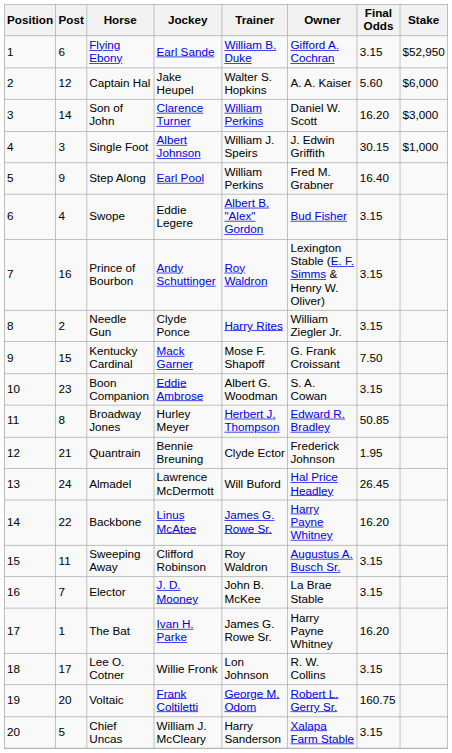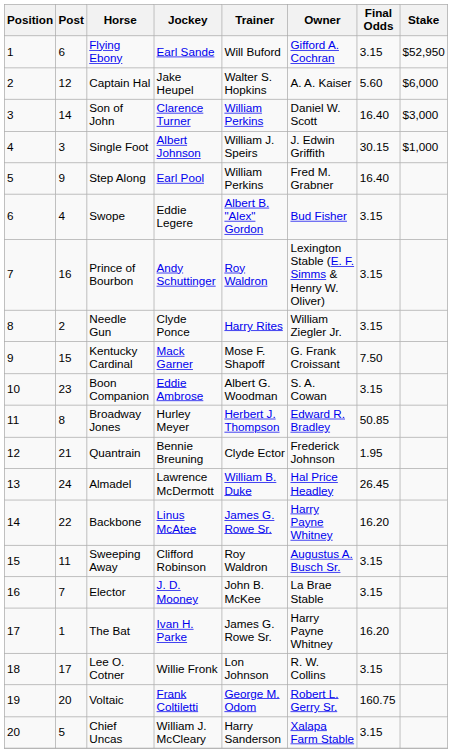Flying Ebony | Trainer: William B. Duke -> Will Buford
Son of John | Final Odds: 16.20 -> 16.40
Almadel | Trainer: Will Buford -> William B. Duke
